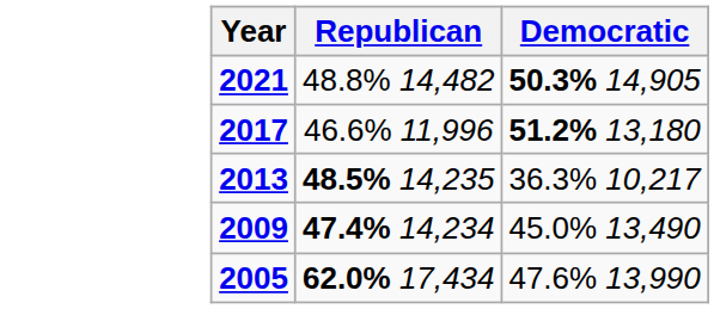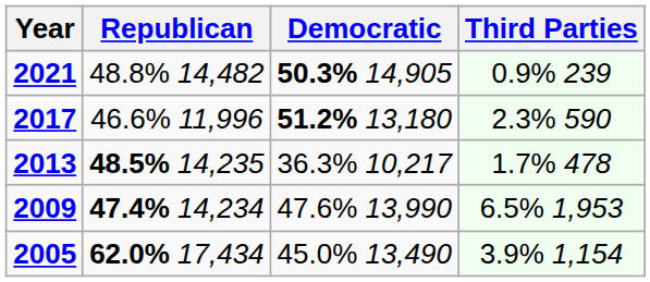+ column: Third Parties | 0.9% 239 | 2.3% 590 | 1.7% 478 | 6.5% 1,953 | 3.9% 1,154
2009 | Democratic: 45.0% 13,490 -> 47.6% 13,990
2005 | Democratic: 47.6% 13,990 -> 45.0% 13,490
